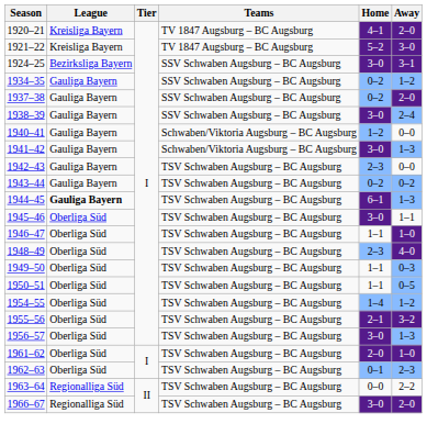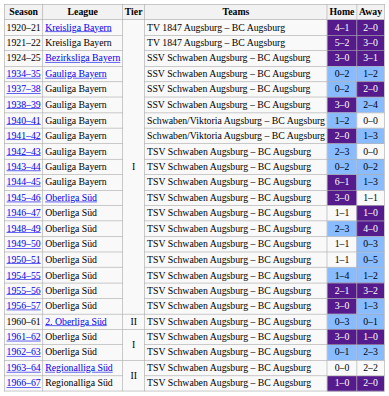1941–42 | Home: 3–0 -> 2–0
1944–45 | League: bold -> normal
+ row: 1960–61 | 2. Oberliga Süd | II | TSV Schwaben Augsburg – BC Augsburg | 0–3 | 0–1
1961–62 | Home: 2–0 -> 3–0
1966–67 | Home: 3–0 -> 1–0
